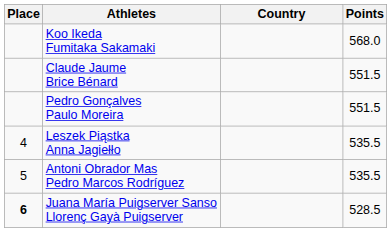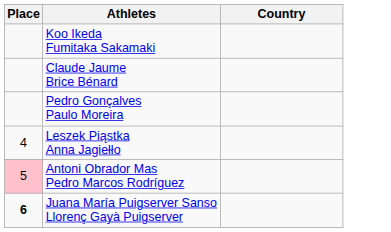- column: Points | 568.0 | 551.5 | 551.5 | 535.5 | 535.5 | 528.5
Antoni Obrador Mas Pedro Marcos Rodríguez | Place: no background -> pink background
